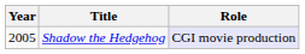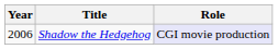Shadow the Hedgehog | Year: 2005 -> 2006
